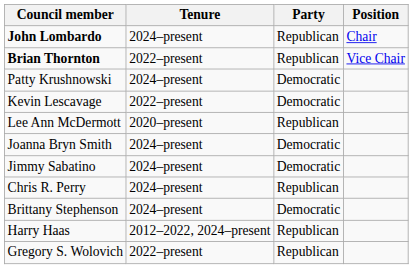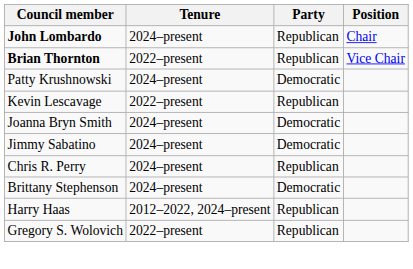Kevin Lescavage | Party: Democratic -> Republican
- row: Lee Ann McDermott | 2020–present | Republican
